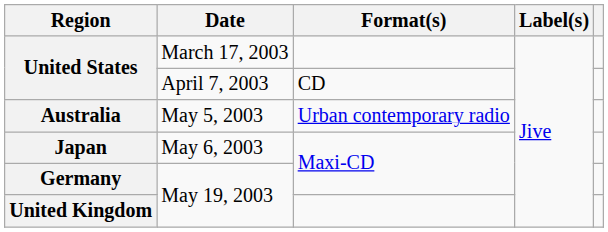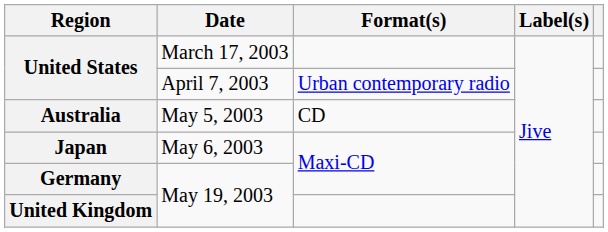United States / April 7, 2003 | Format(s): CD -> Urban contemporary radio
Australia | Format(s): Urban contemporary radio -> CD
